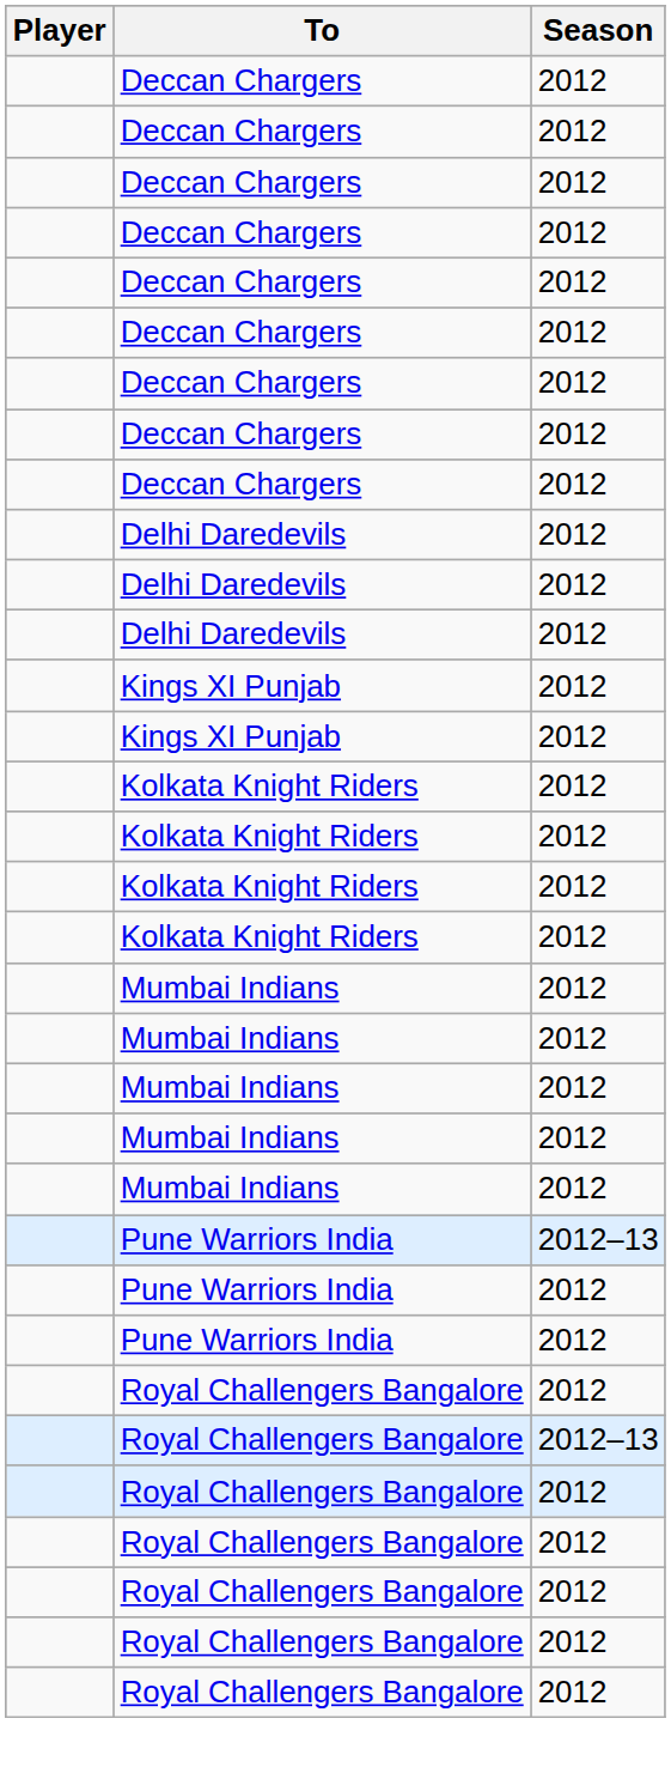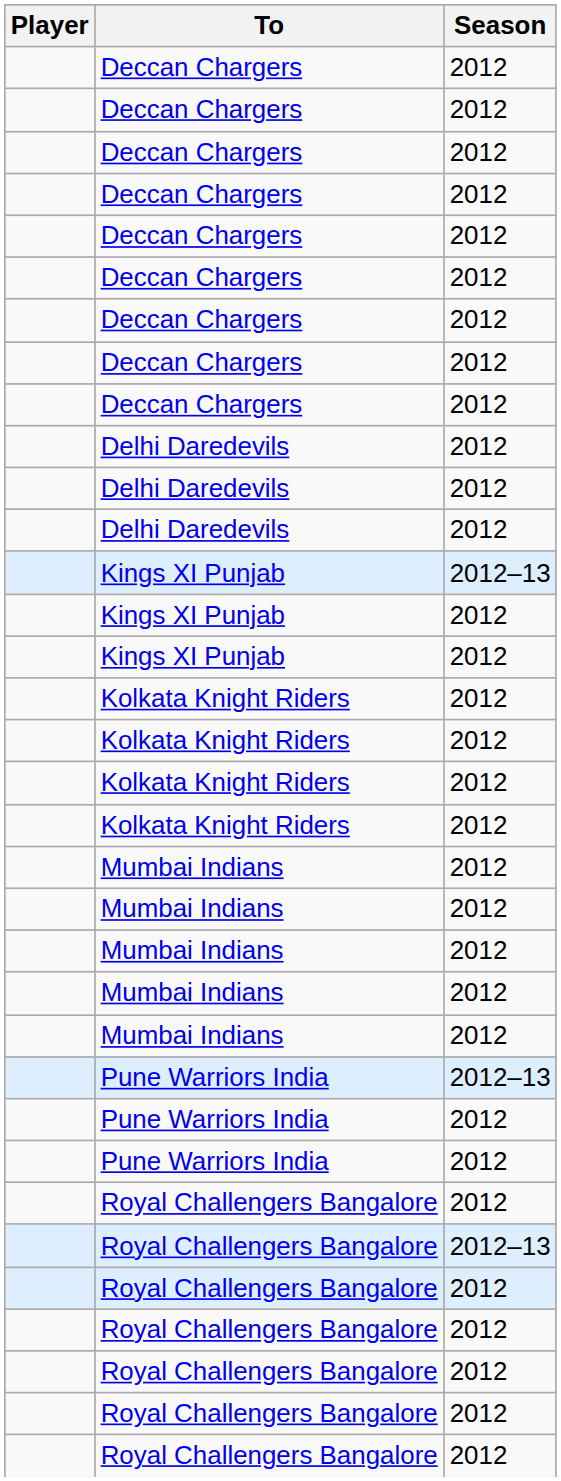+ row: Kings XI Punjab | 2012–13
